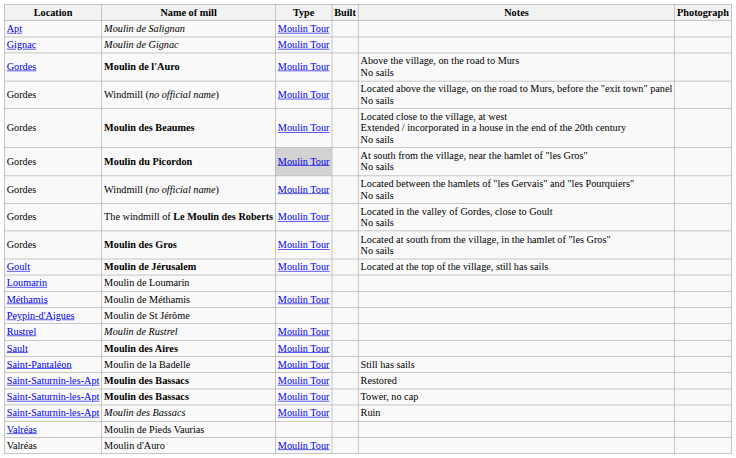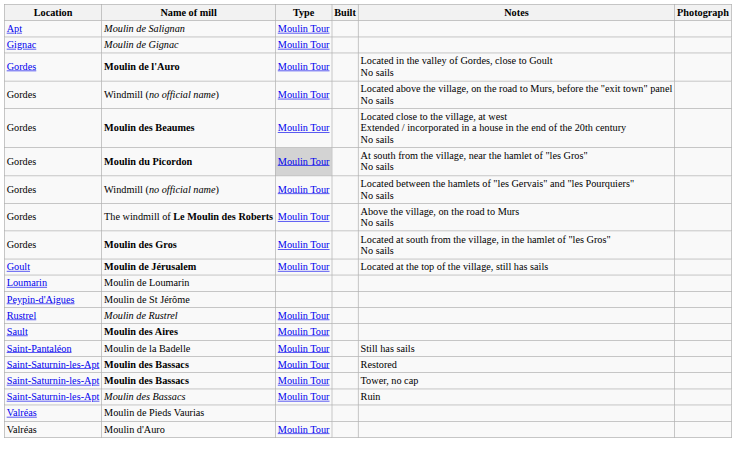Moulin de l'Auro | Notes: Above the village, on the road to Murs No sails -> Located in the valley of Gordes, close to Goult No sails
The windmill of Le Moulin des Roberts | Notes: Located in the valley of Gordes, close to Goult No sails -> Above the village, on the road to Murs No sails
- row: Méthamis | Moulin de Méthamis | Moulin Tour
